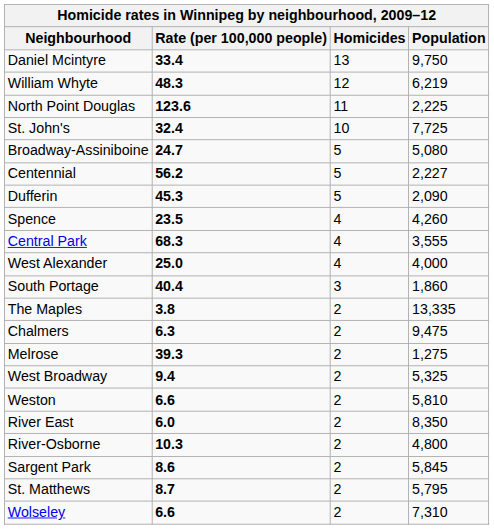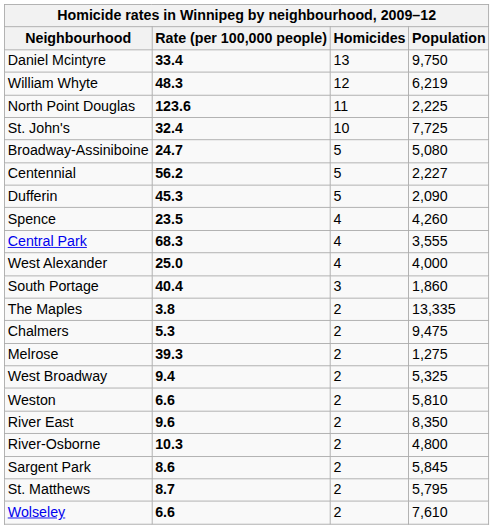Chalmers | Rate (per 100,000 people): 6.3 -> 5.3
River East | Rate (per 100,000 people): 6.0 -> 9.6
Wolseley | Population: 7,310 -> 7,610
